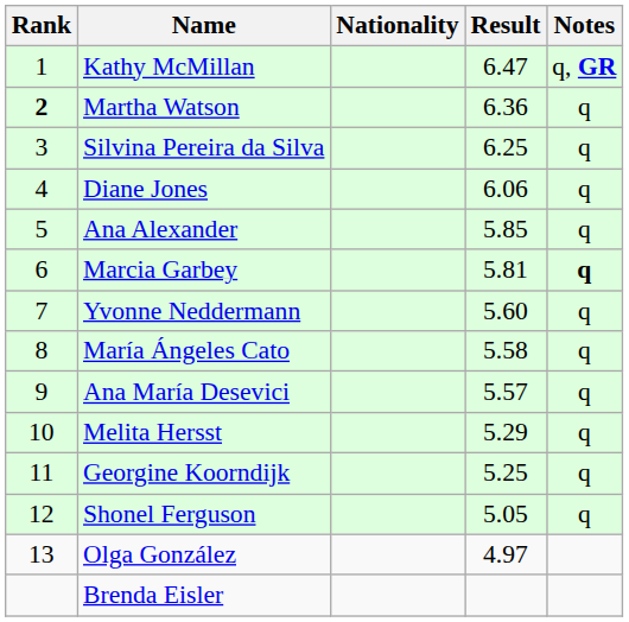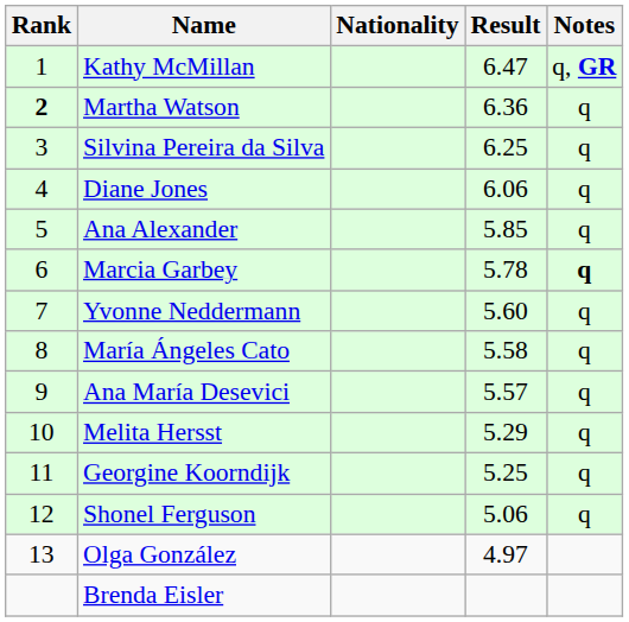Marcia Garbey | Result: 5.81 -> 5.78
Shonel Ferguson | Result: 5.05 -> 5.06
